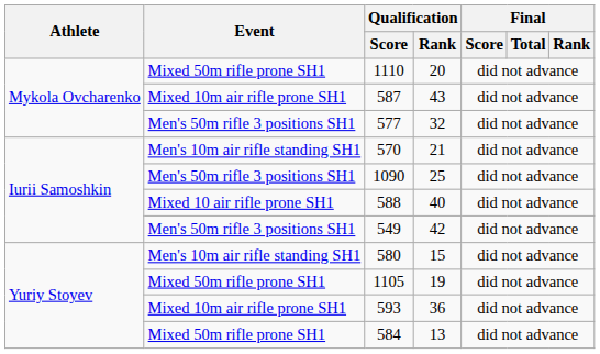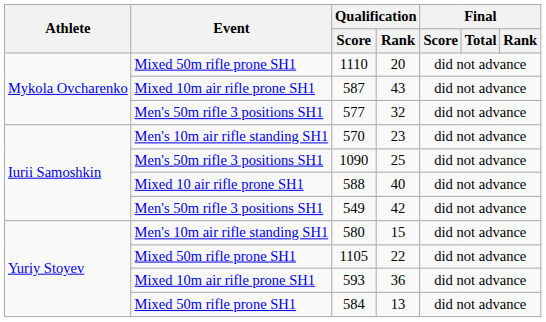570 | Qualification / Rank: 21 -> 23
1105 | Qualification / Rank: 19 -> 22
